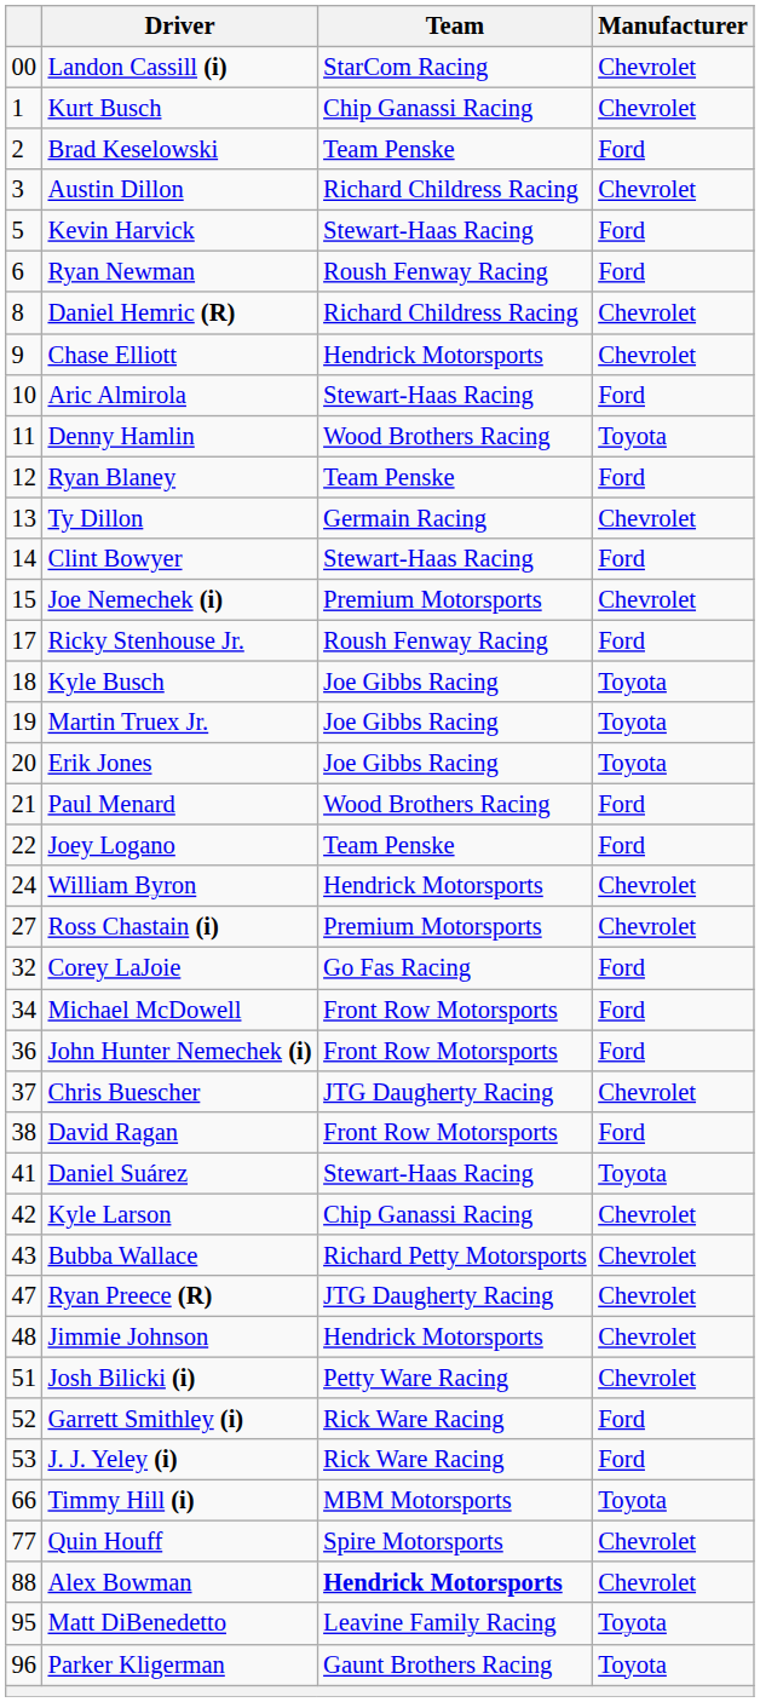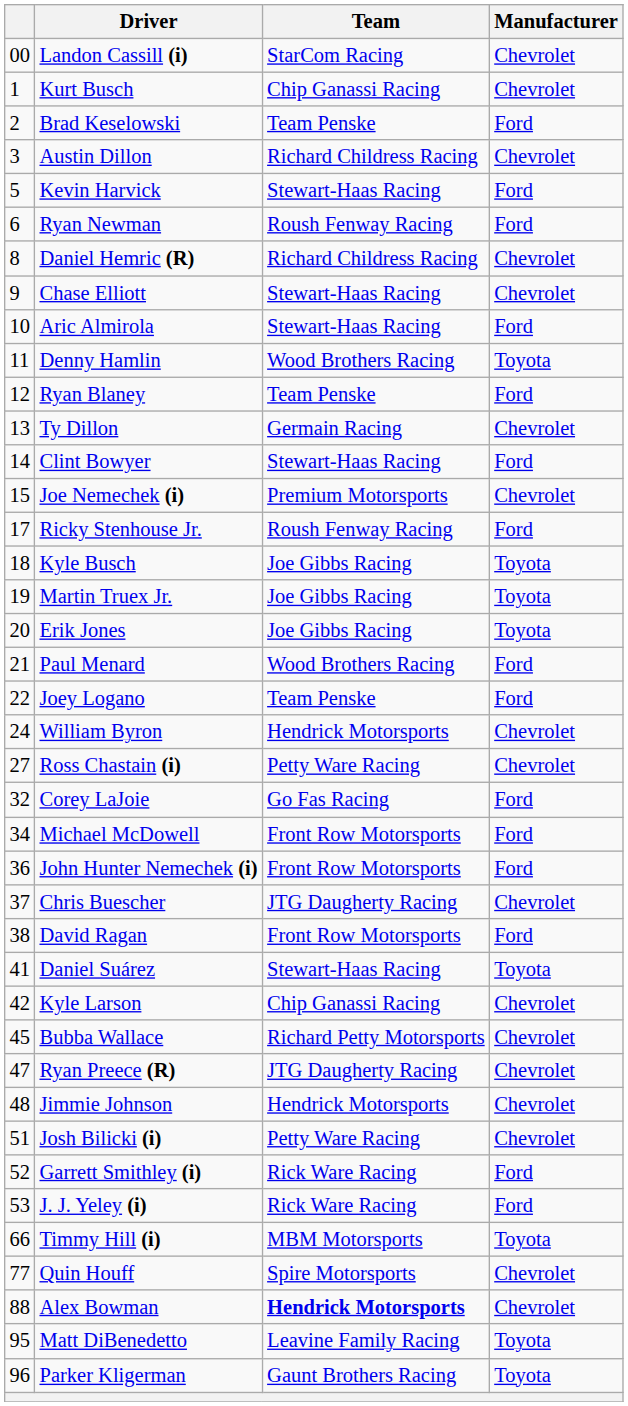Chase Elliott | Team: Hendrick Motorsports -> Stewart-Haas Racing
Ross Chastain (i) | Team: Premium Motorsports -> Petty Ware Racing
Bubba Wallace | column 1: 43 -> 45
